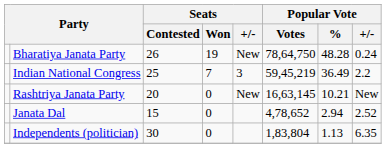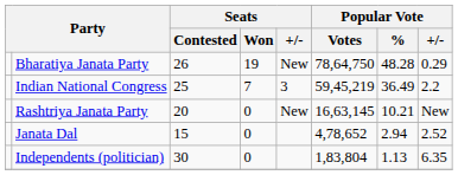Bharatiya Janata Party | Popular Vote / +/-: 0.24 -> 0.29
